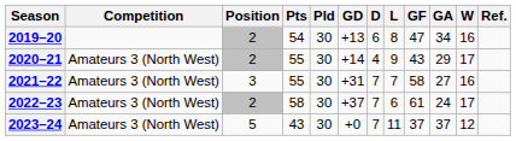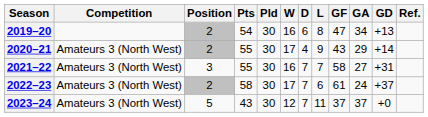columns swapped: W <-> GD
